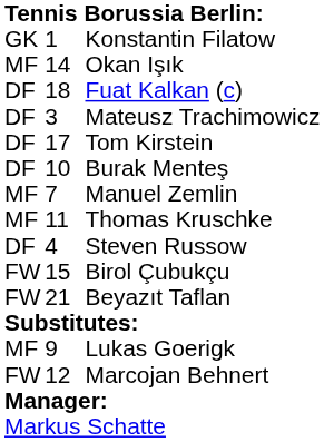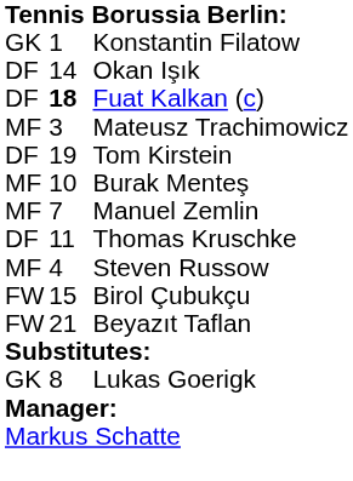Okan Işık | column 1: MF -> DF
Fuat Kalkan (c) | column 2: normal -> bold
Mateusz Trachimowicz | column 1: DF -> MF
Tom Kirstein | column 2: 17 -> 19
Burak Menteş | column 1: DF -> MF
Thomas Kruschke | column 1: MF -> DF
Steven Russow | column 1: DF -> MF
Lukas Goerigk | column 1: MF -> GK
Lukas Goerigk | column 2: 9 -> 8
- row: FW | 12 | Marcojan Behnert
